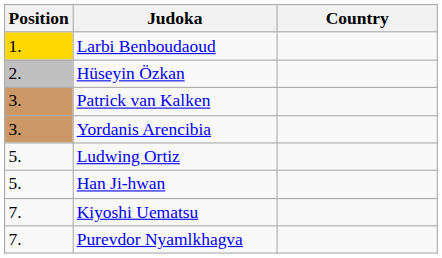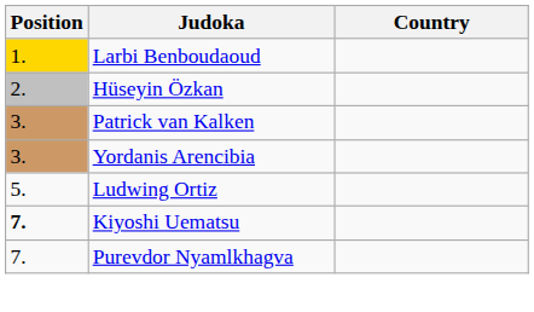- row: 5. | Han Ji-hwan
Kiyoshi Uematsu | Position: normal -> bold
